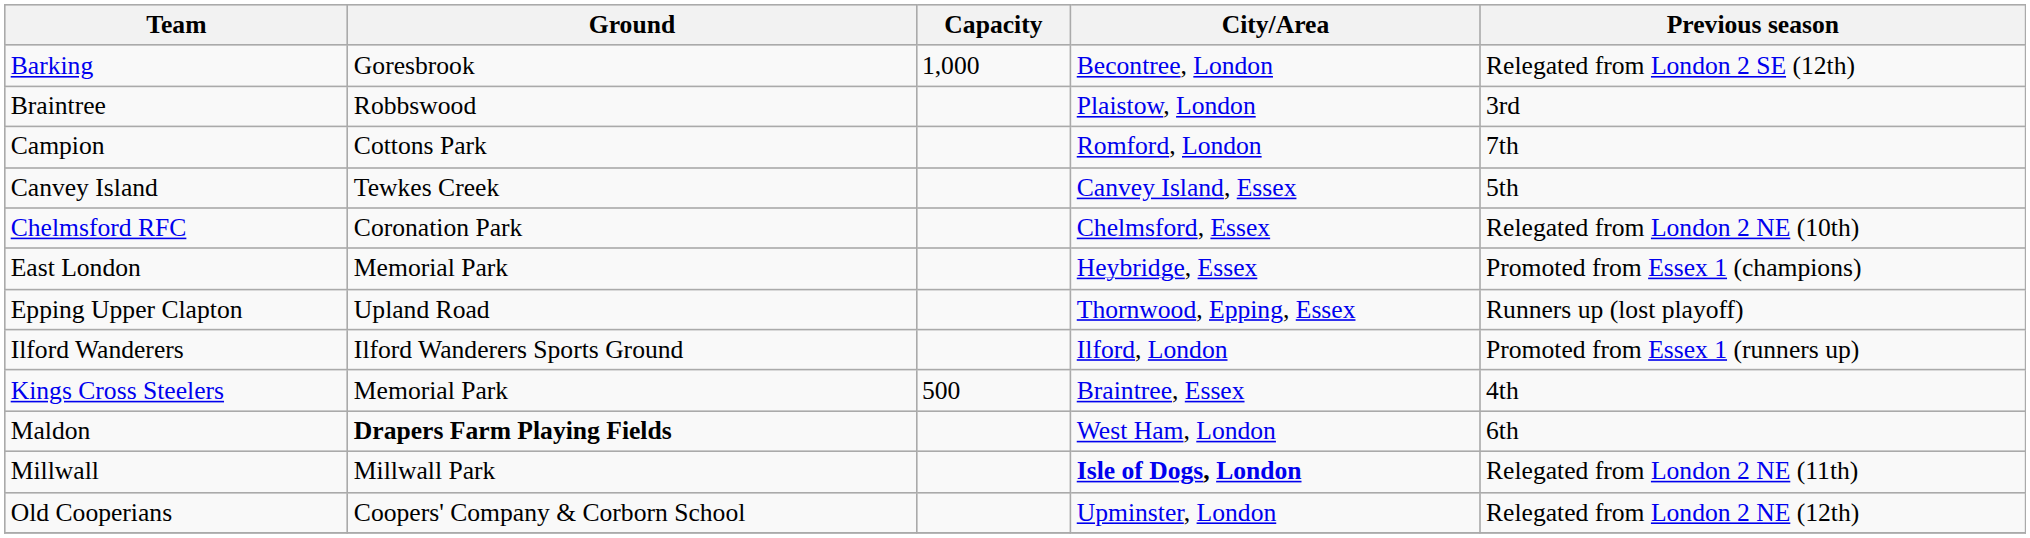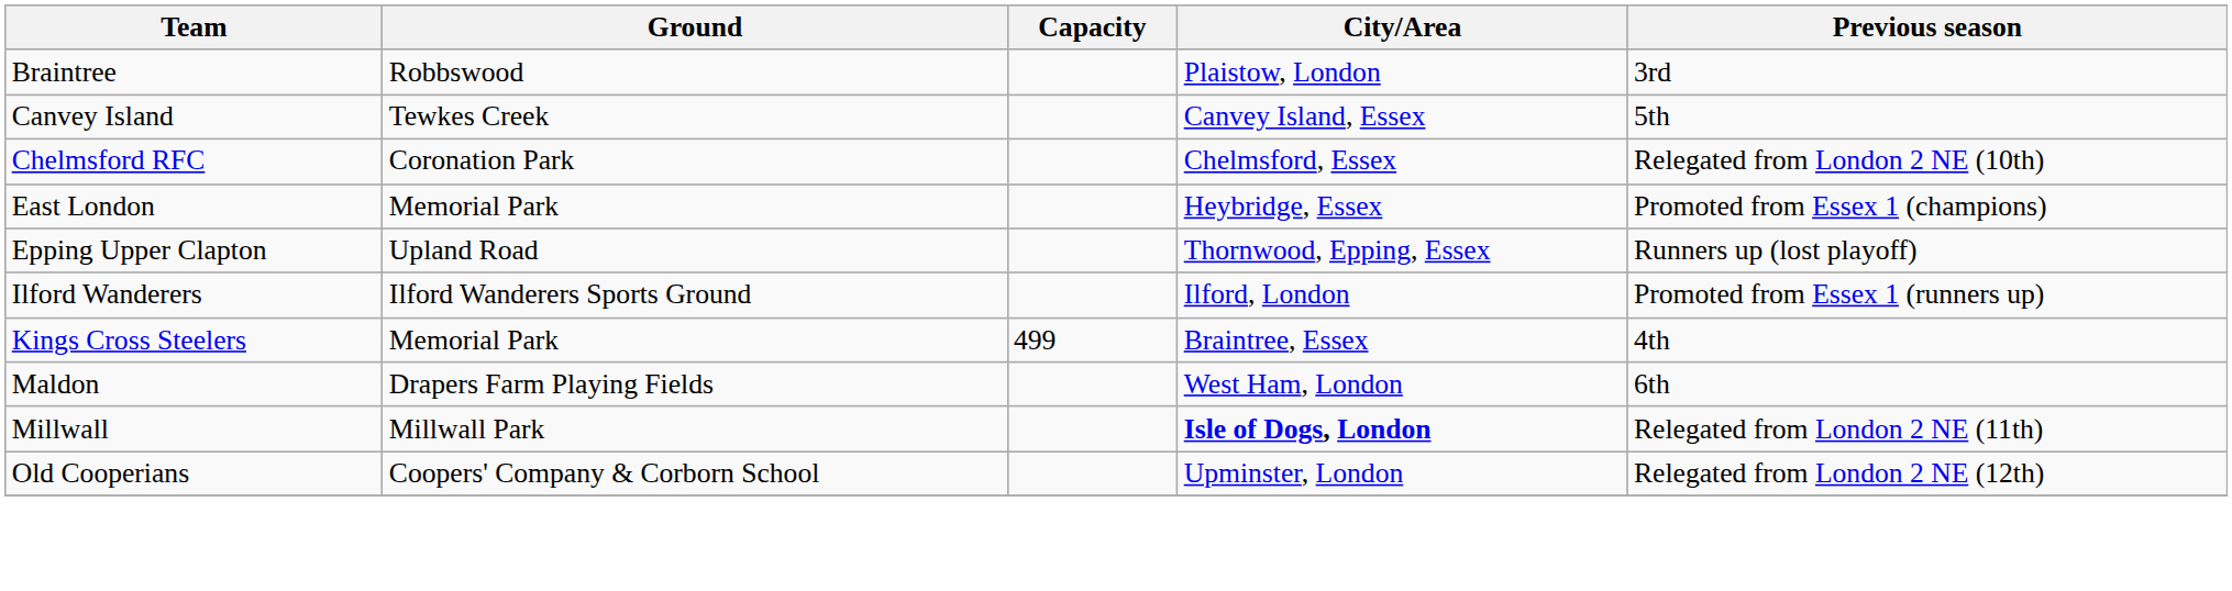- row: Barking | Goresbrook | 1,000 | Becontree, London | Relegated from London 2 SE (12th)
- row: Campion | Cottons Park | Romford, London | 7th
Kings Cross Steelers | Capacity: 500 -> 499
Maldon | Ground: bold -> normal
